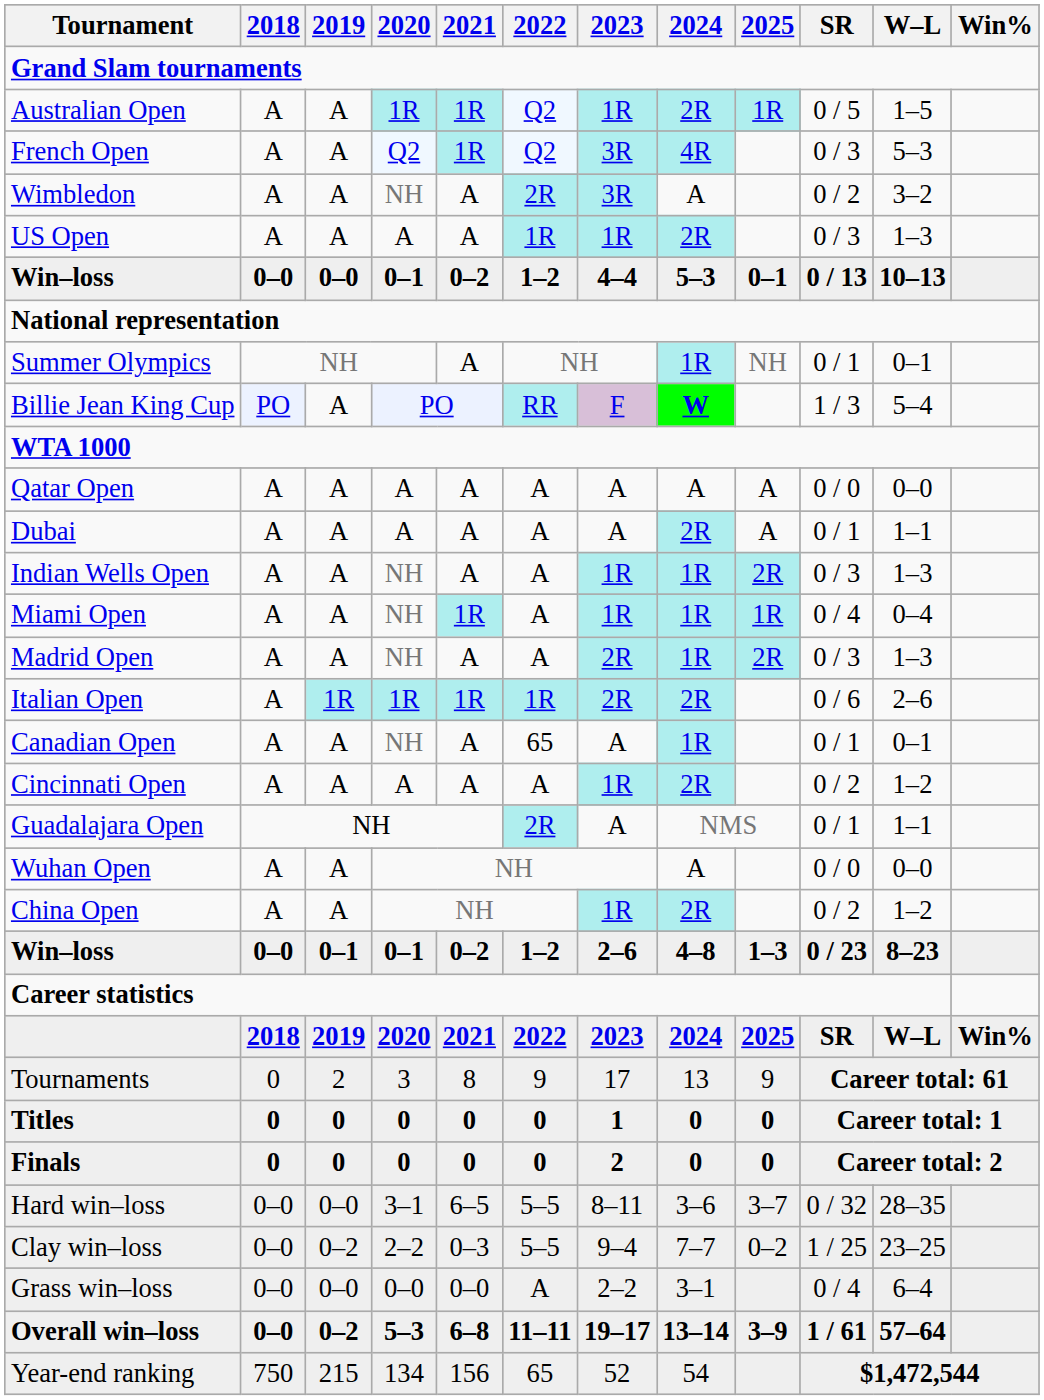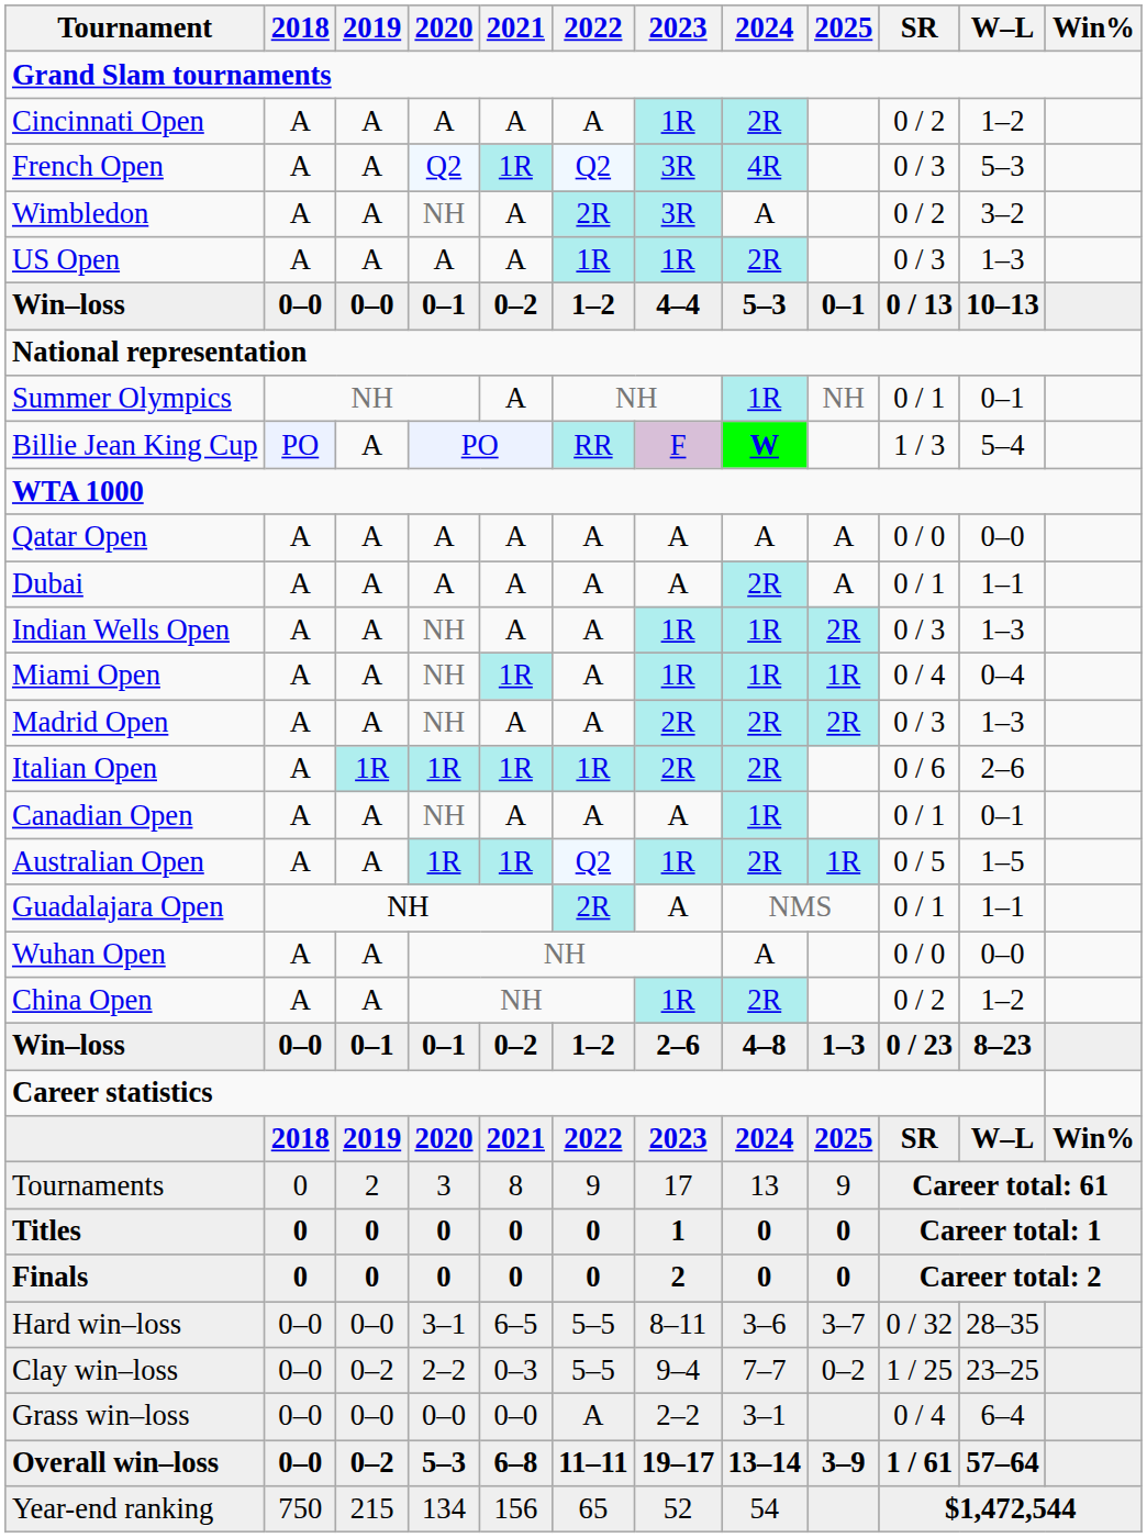rows swapped: Australian Open <-> Cincinnati Open
Madrid Open | 2024: 1R -> 2R
Canadian Open | 2022: 65 -> A
